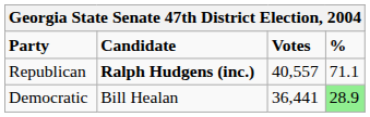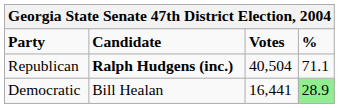Republican | Votes: 40,557 -> 40,504
Democratic | Votes: 36,441 -> 16,441
